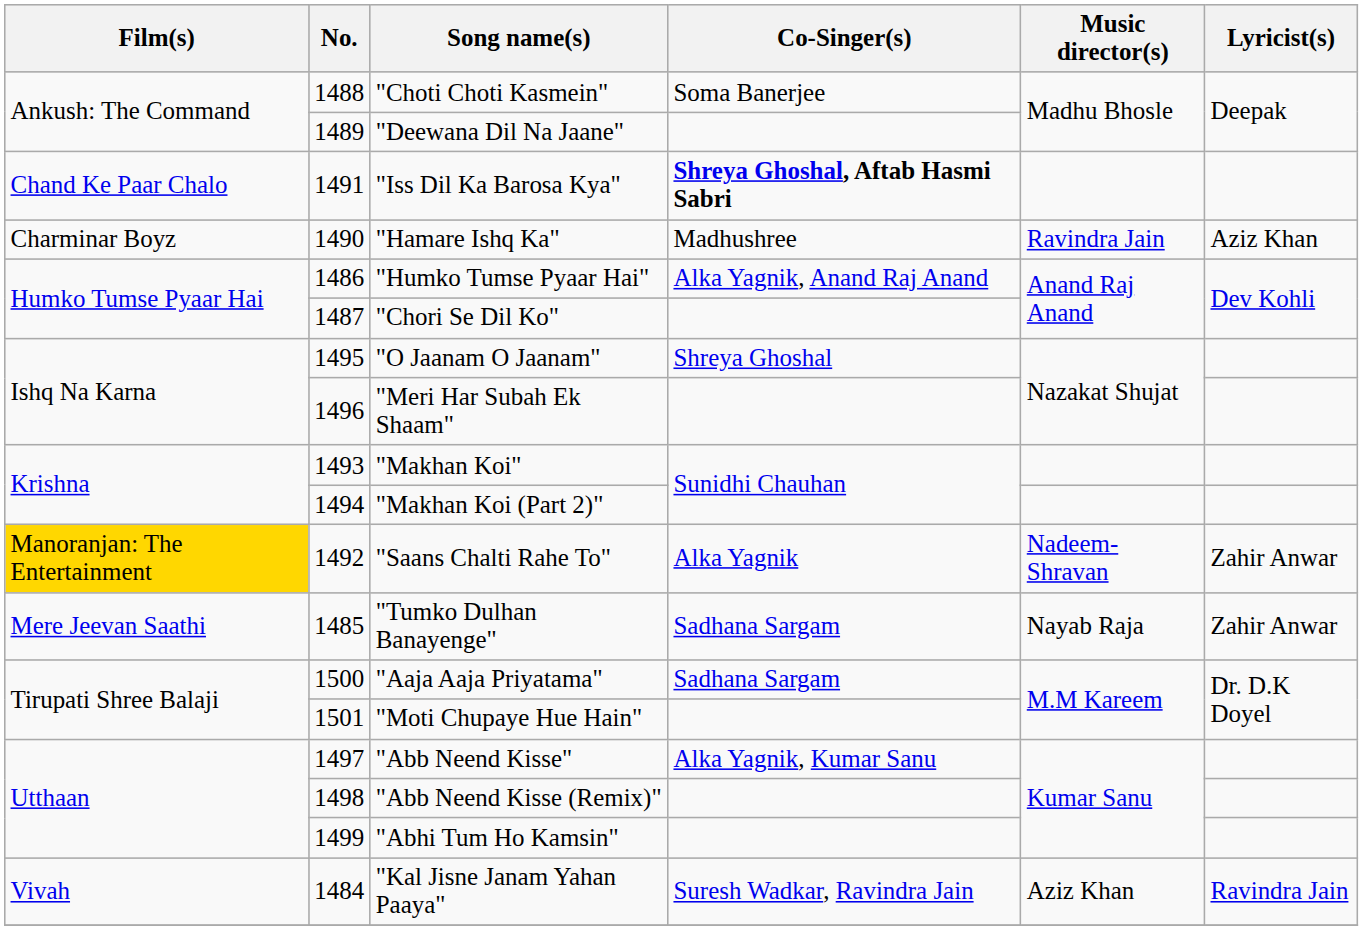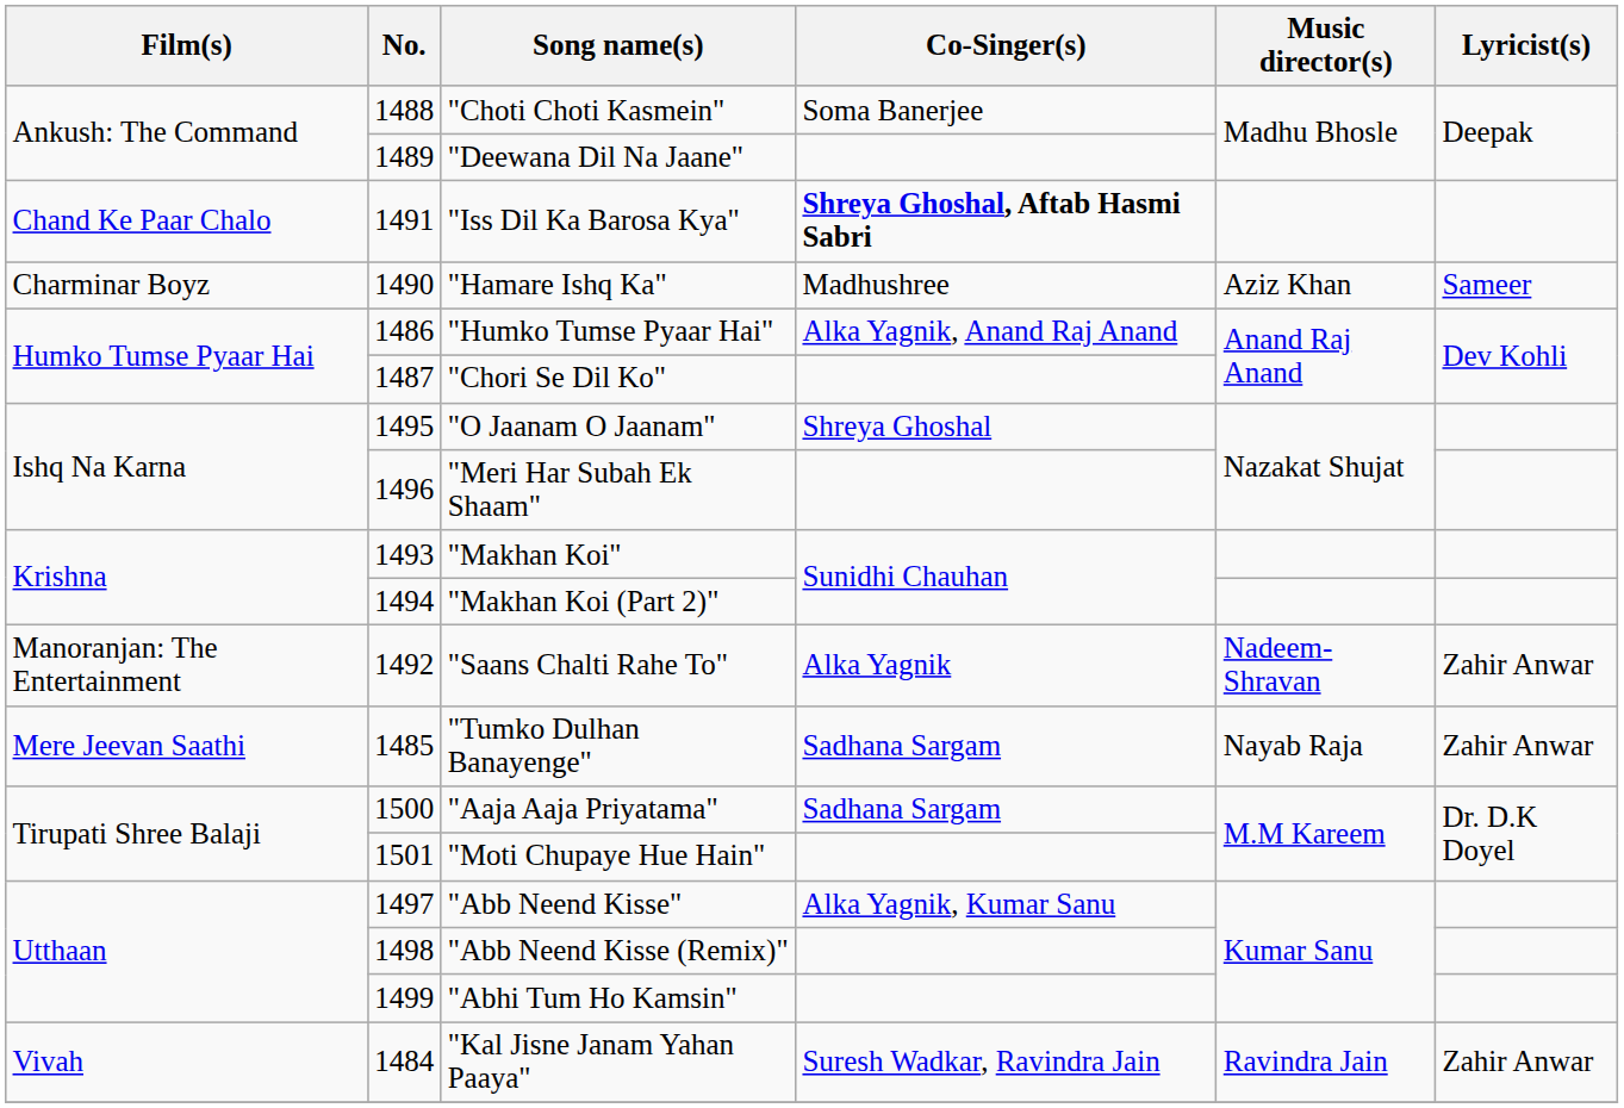"Hamare Ishq Ka" | Music director(s): Ravindra Jain -> Aziz Khan
"Hamare Ishq Ka" | Lyricist(s): Aziz Khan -> Sameer
"Saans Chalti Rahe To" | Film(s): gold background -> no background
"Kal Jisne Janam Yahan Paaya" | Music director(s): Aziz Khan -> Ravindra Jain
"Kal Jisne Janam Yahan Paaya" | Lyricist(s): Ravindra Jain -> Zahir Anwar
